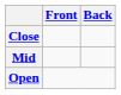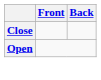- row: Mid
